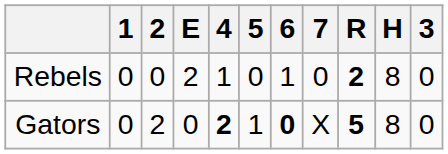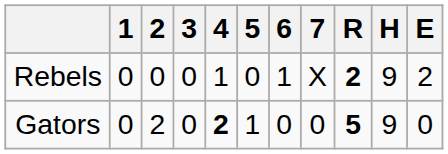columns swapped: 3 <-> E
Rebels | 7: 0 -> X
Rebels | H: 8 -> 9
Gators | 6: bold -> normal
Gators | 7: X -> 0
Gators | H: 8 -> 9
